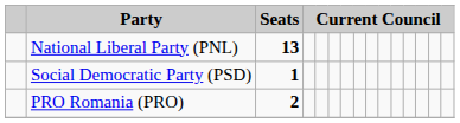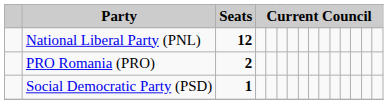National Liberal Party (PNL) | Seats: 13 -> 12
rows swapped: PRO Romania (PRO) <-> Social Democratic Party (PSD)
